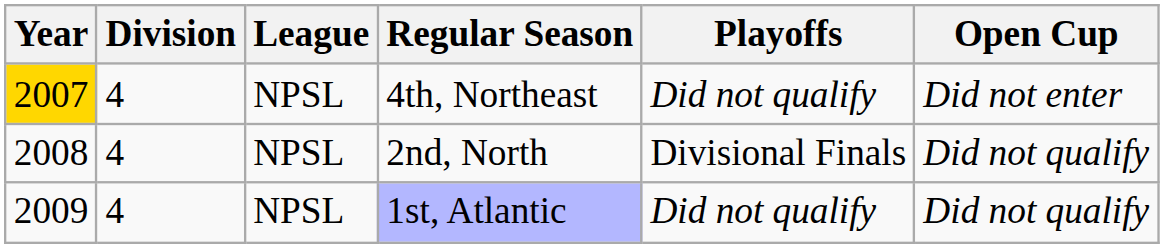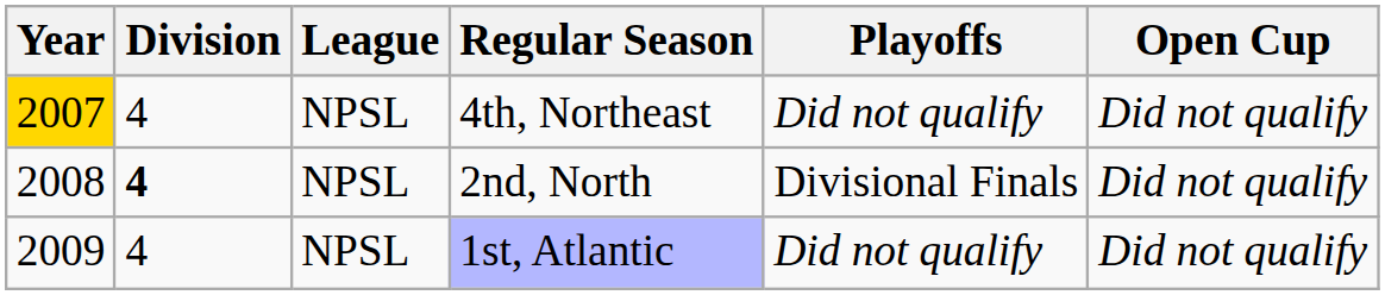4th, Northeast | Open Cup: Did not enter -> Did not qualify
2nd, North | Division: normal -> bold
